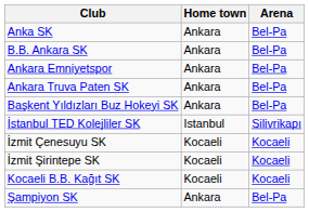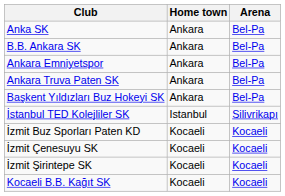+ row: İzmit Buz Sporları Paten KD | Kocaeli | Kocaeli
- row: Şampiyon SK | Ankara | Bel-Pa
